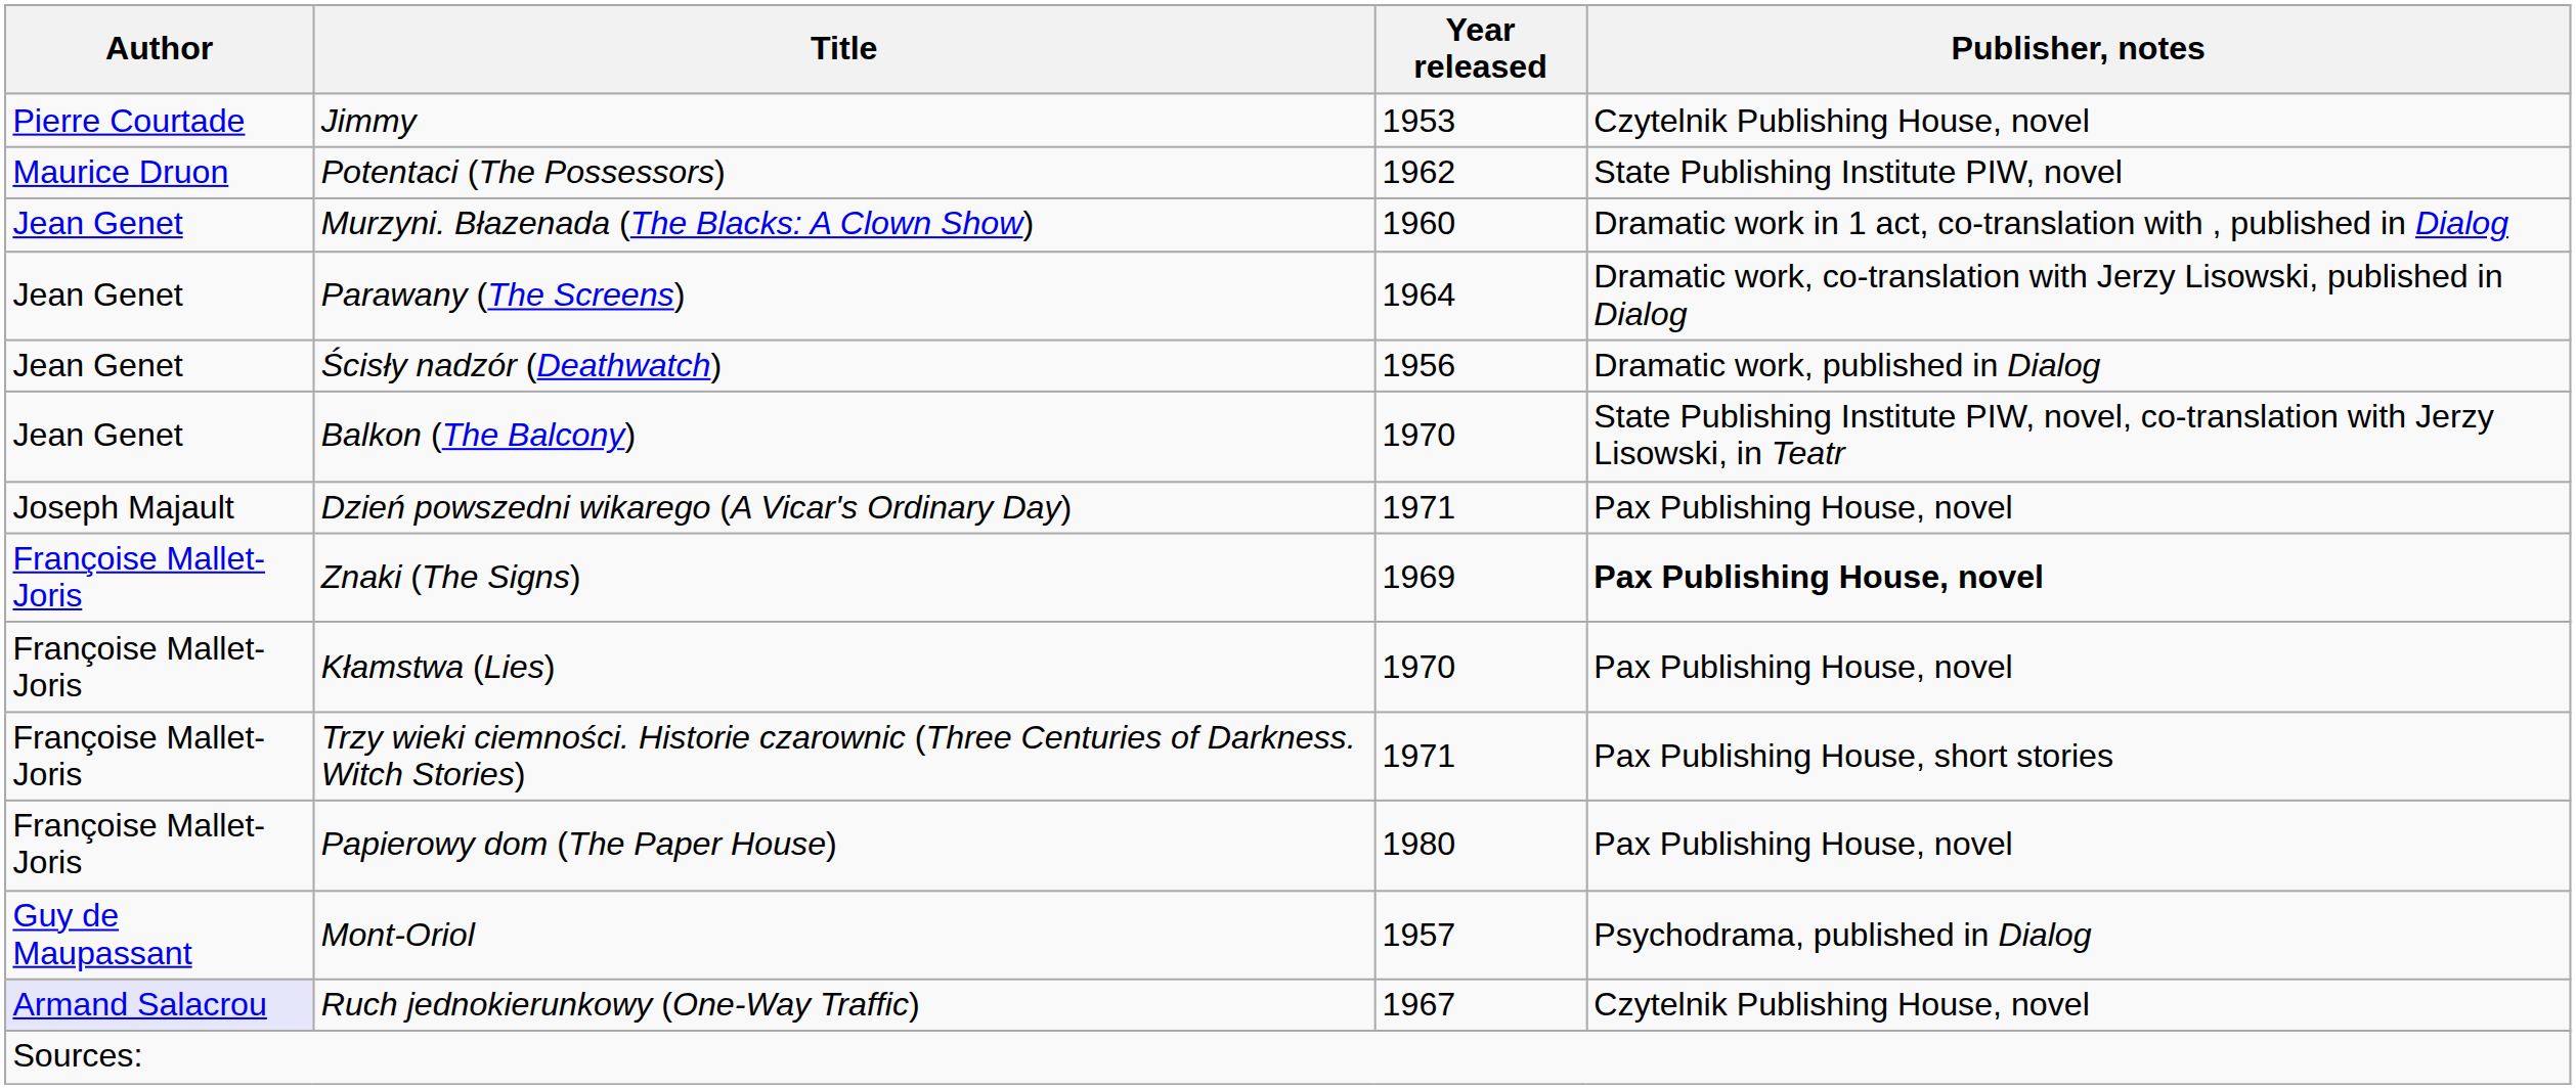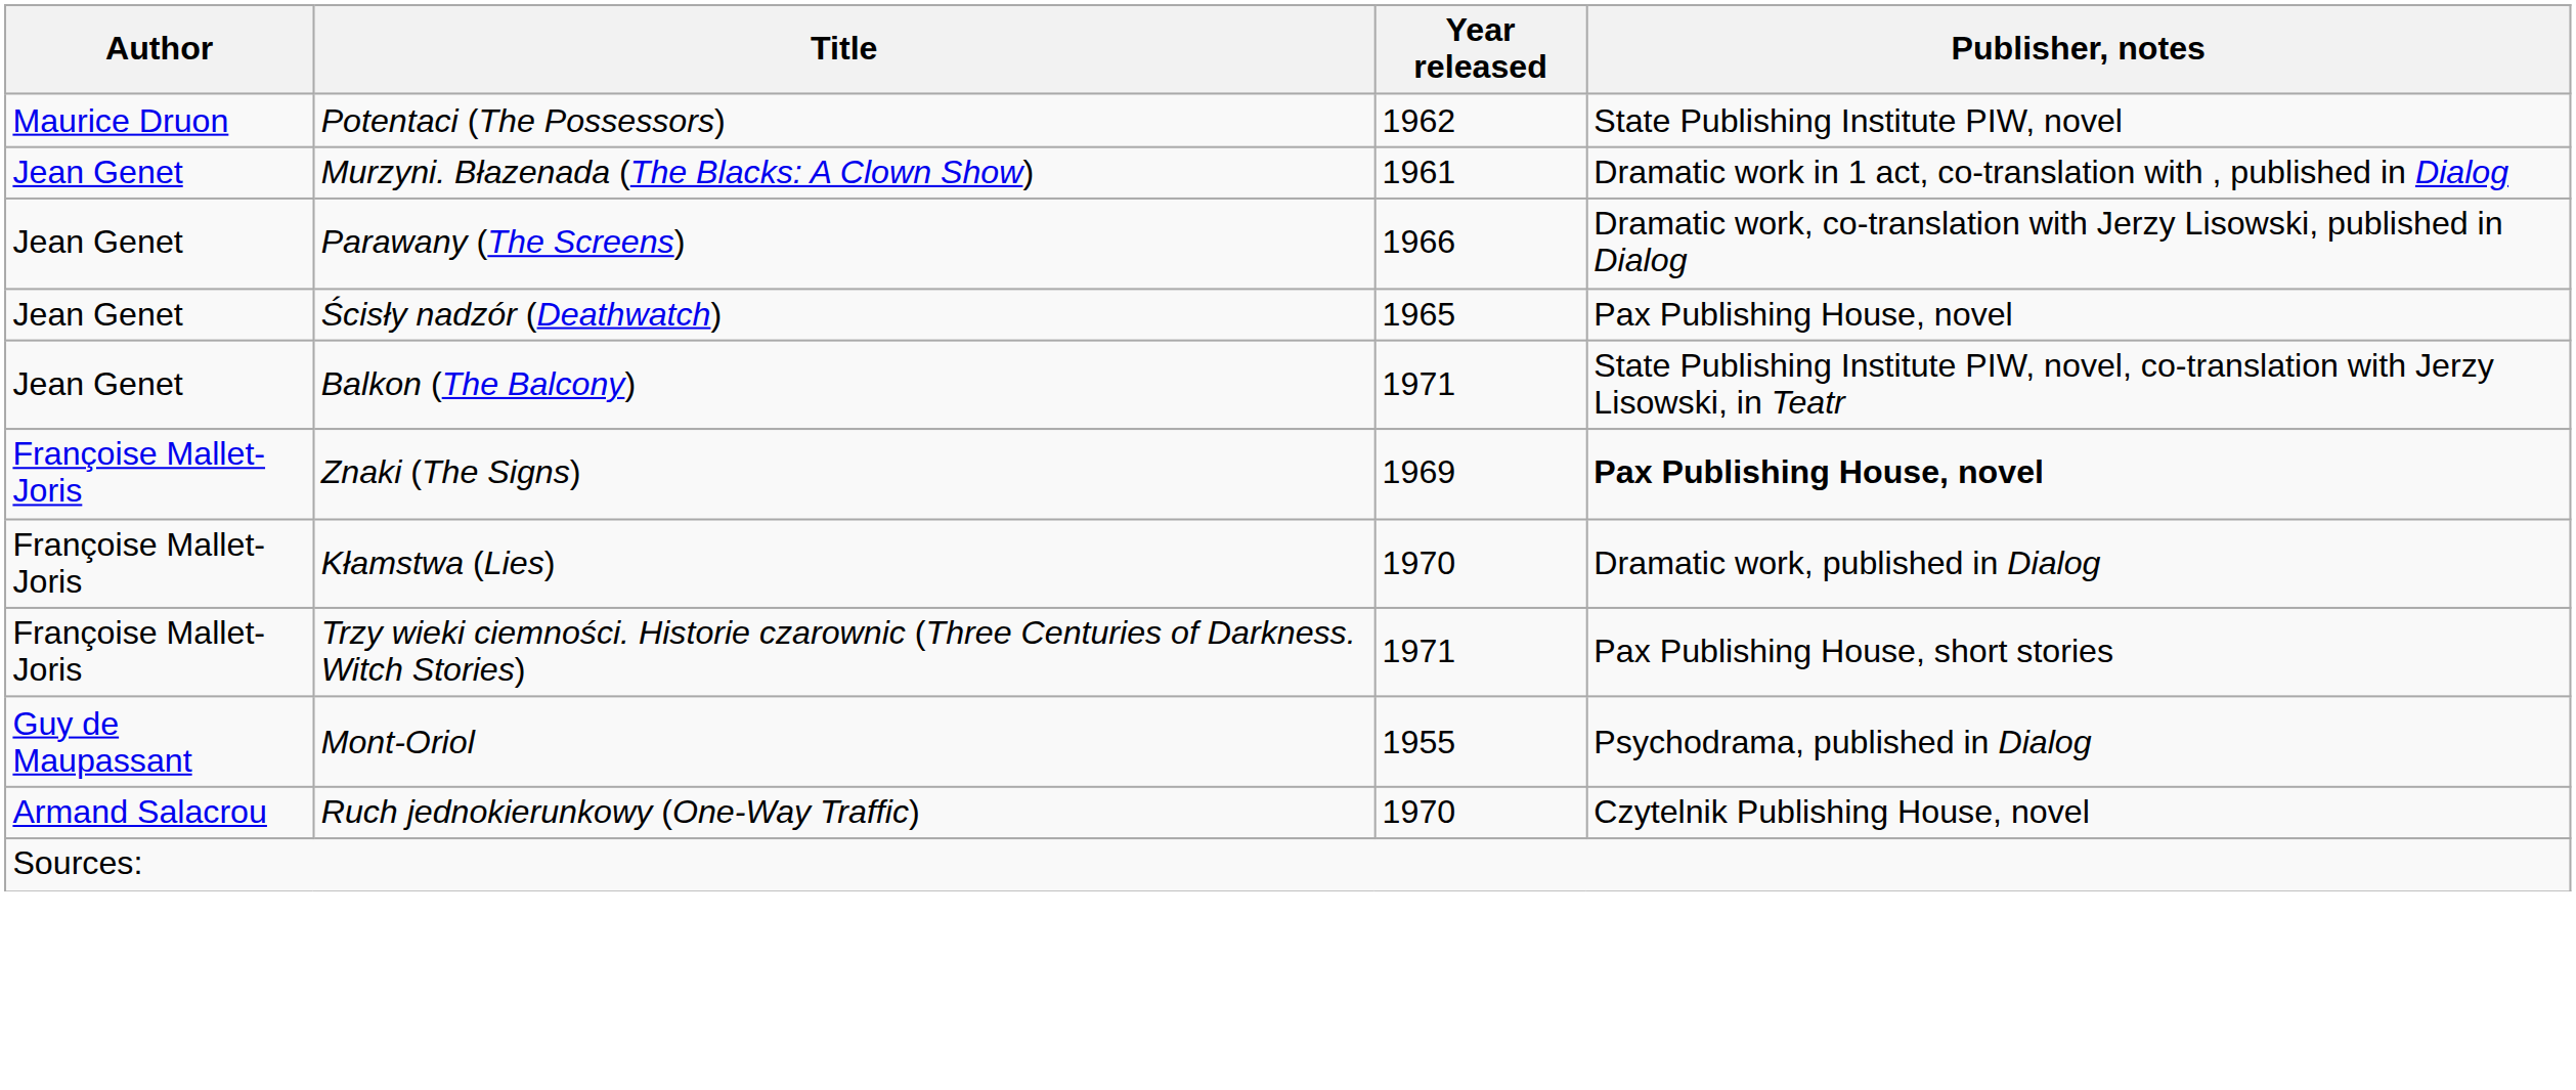- row: Pierre Courtade | Jimmy | 1953 | Czytelnik Publishing House, novel
Murzyni. Błazenada (The Blacks: A Clown Show) | Year released: 1960 -> 1961
Parawany (The Screens) | Year released: 1964 -> 1966
Ścisły nadzór (Deathwatch) | Year released: 1956 -> 1965
Ścisły nadzór (Deathwatch) | Publisher, notes: Dramatic work, published in Dialog -> Pax Publishing House, novel
Balkon (The Balcony) | Year released: 1970 -> 1971
- row: Joseph Majault | Dzień powszedni wikarego (A Vicar's Ordinary Day) | 1971 | Pax Publishing House, novel
Kłamstwa (Lies) | Publisher, notes: Pax Publishing House, novel -> Dramatic work, published in Dialog
- row: Françoise Mallet-Joris | Papierowy dom (The Paper House) | 1980 | Pax Publishing House, novel
Mont-Oriol | Year released: 1957 -> 1955
Ruch jednokierunkowy (One-Way Traffic) | Author: lavender background -> no background
Ruch jednokierunkowy (One-Way Traffic) | Year released: 1967 -> 1970
